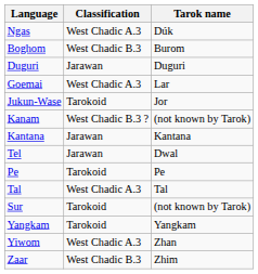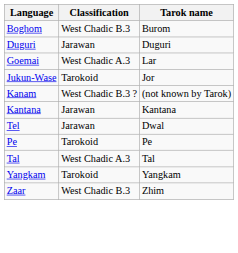- row: Ngas | West Chadic A.3 | Dúk
- row: Sur | Tarokoid | (not known by Tarok)
- row: Yiwom | West Chadic A.3 | Zhan
